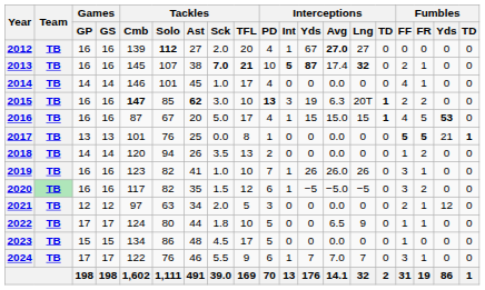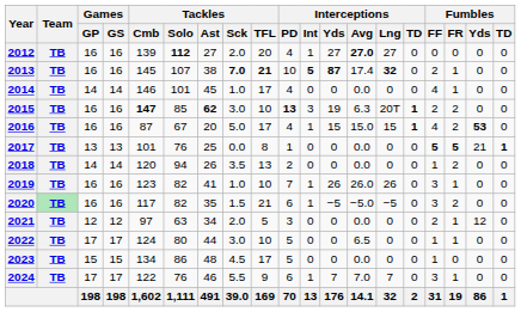2012 | Interceptions / Yds: 67 -> 27
2016 | Fumbles / FR: 5 -> 2
2020 | Tackles / TFL: 12 -> 21
2022 | Tackles / Sck: 1.8 -> 3.0
2022 | Interceptions / Lng: 9 -> 0
